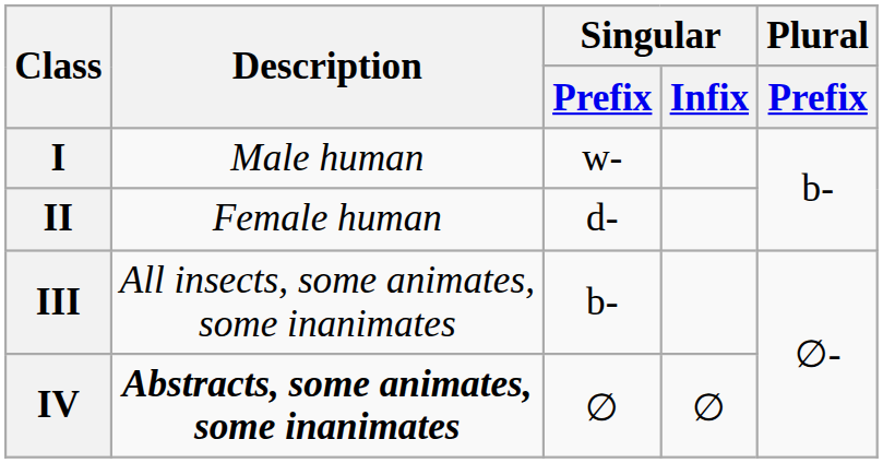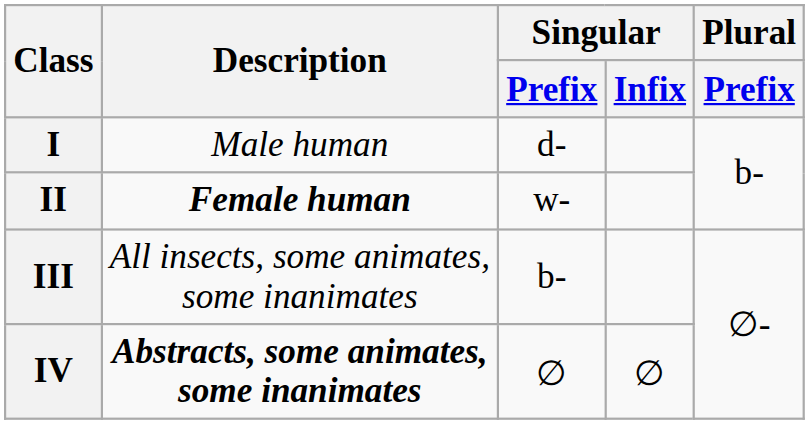I | Singular / Prefix: w- -> d-
II | Description: normal -> bold
II | Singular / Prefix: d- -> w-
